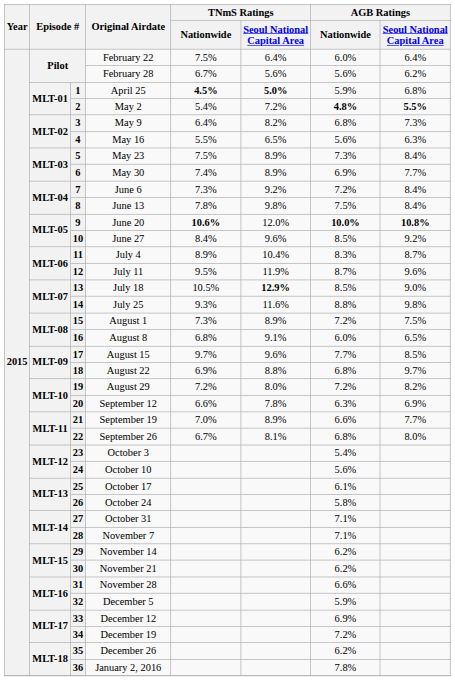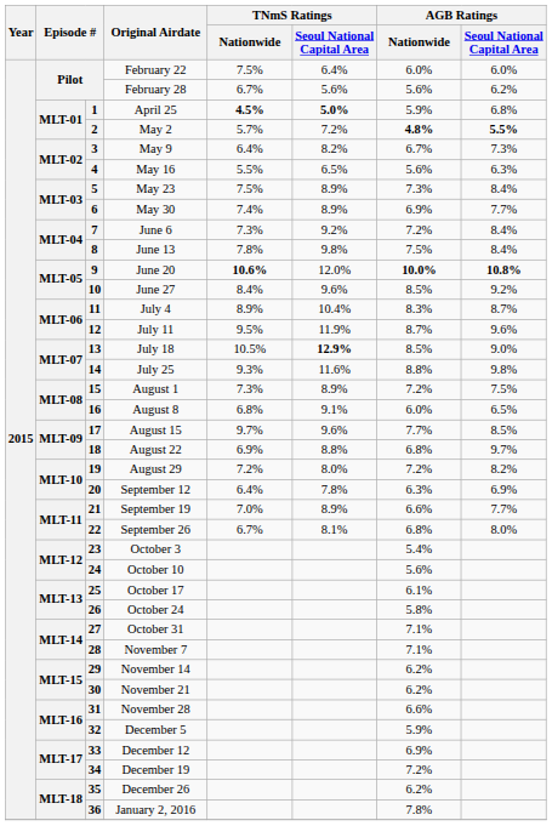Pilot / February 22 | AGB Ratings / Seoul National Capital Area: 6.4% -> 6.0%
2 | TNmS Ratings / Nationwide: 5.4% -> 5.7%
3 | AGB Ratings / Nationwide: 6.8% -> 6.7%
20 | TNmS Ratings / Nationwide: 6.6% -> 6.4%
